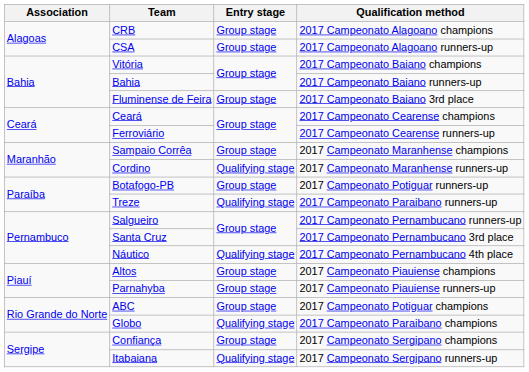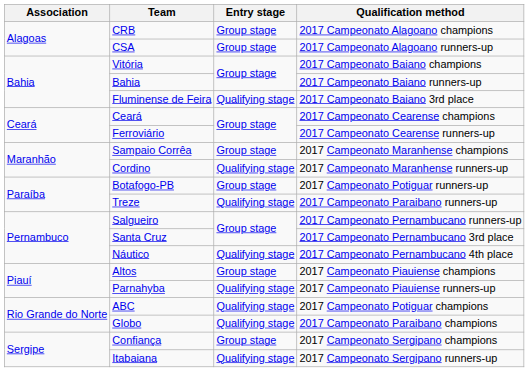Fluminense de Feira | Entry stage: Group stage -> Qualifying stage
Parnahyba | Entry stage: Group stage -> Qualifying stage
ABC | Entry stage: Group stage -> Qualifying stage
